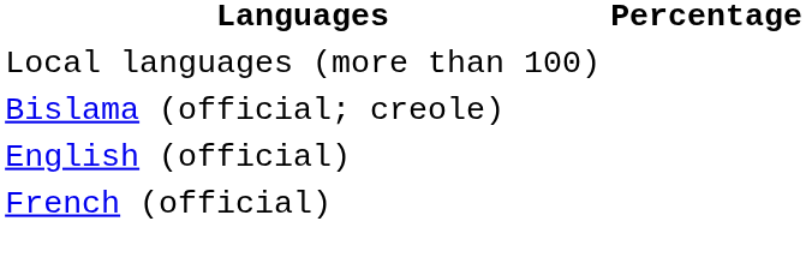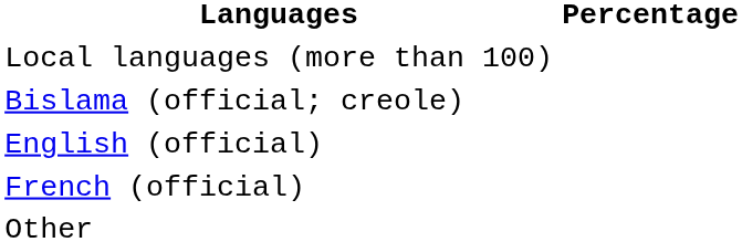+ row: Other
